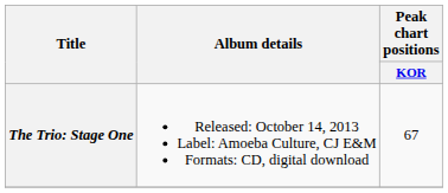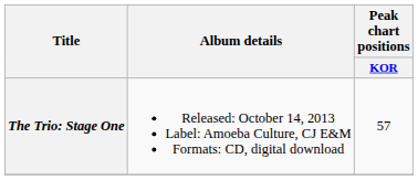The Trio: Stage One | Peak chart positions / KOR: 67 -> 57
